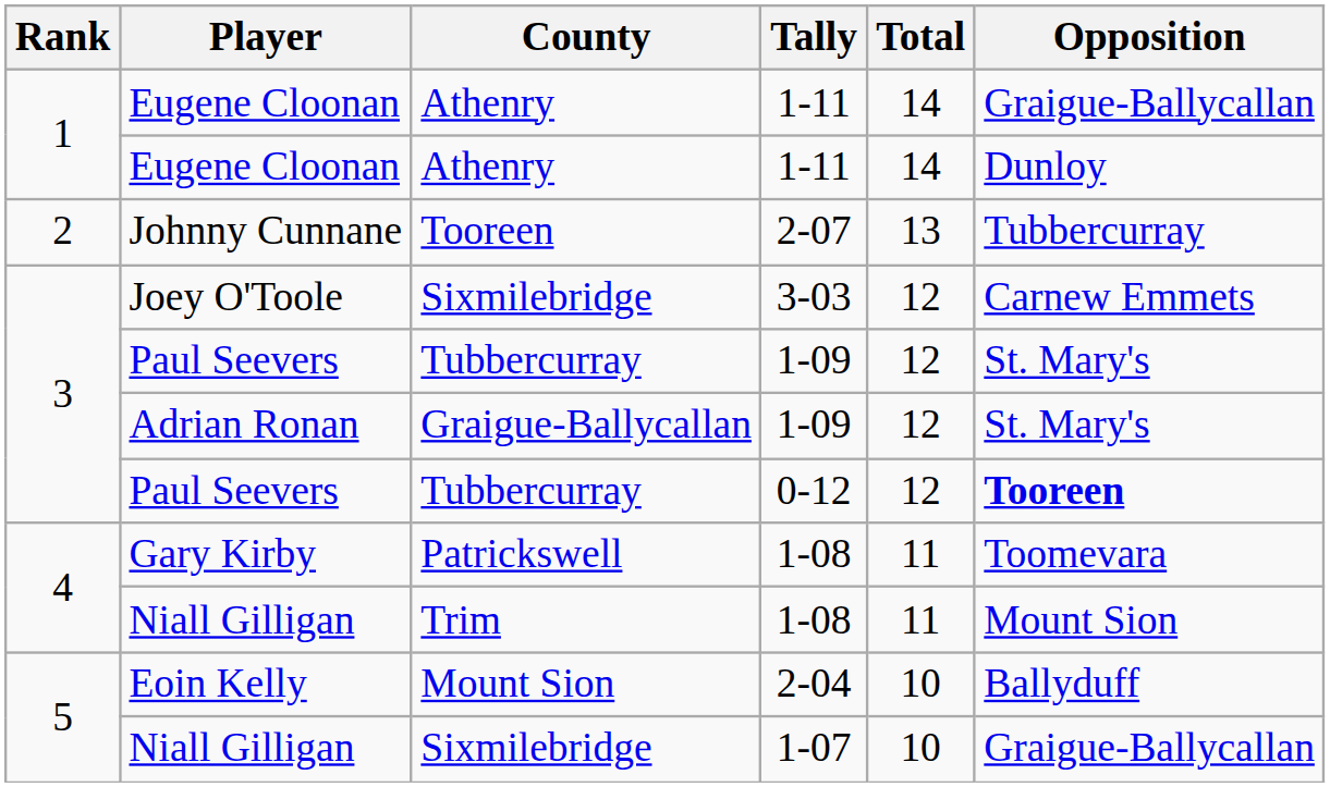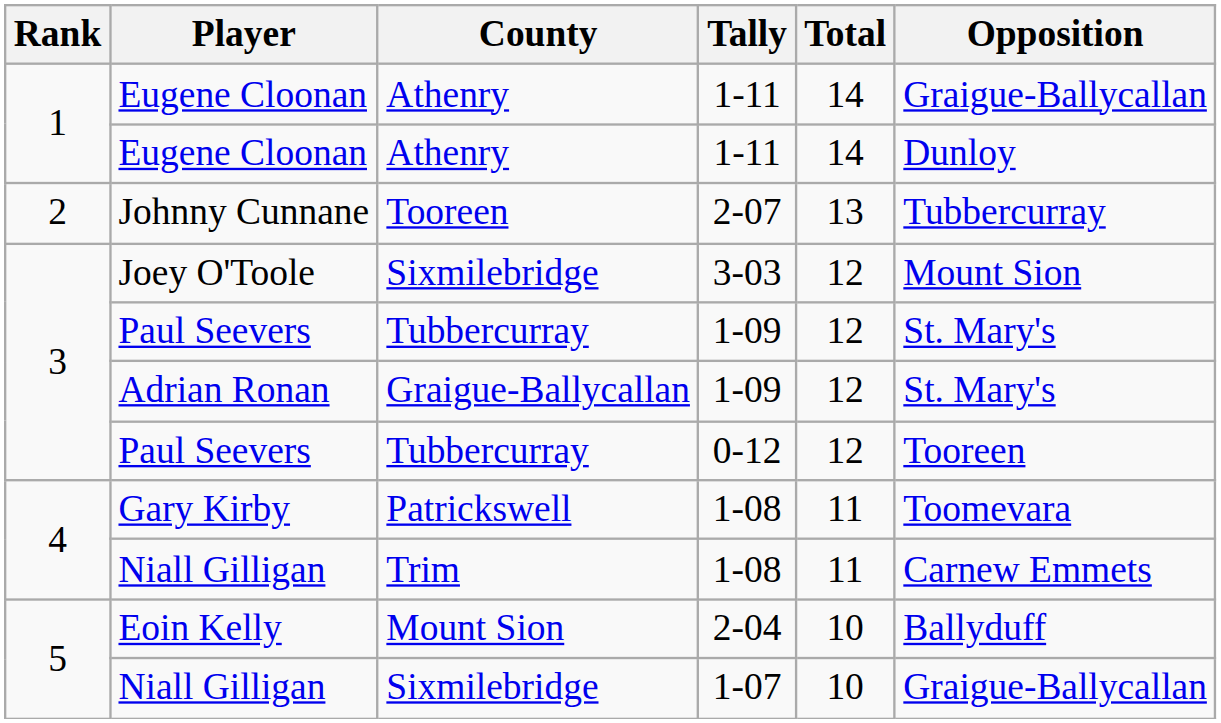Joey O'Toole | Opposition: Carnew Emmets -> Mount Sion
Paul Seevers / 0-12 | Opposition: bold -> normal
Niall Gilligan / 1-08 | Opposition: Mount Sion -> Carnew Emmets
